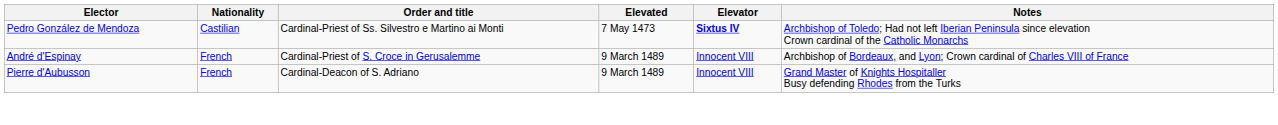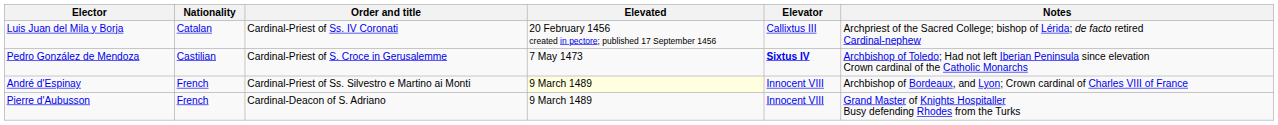+ row: Luis Juan del Mila y Borja | Catalan | Cardinal-Priest of Ss. IV Coronati | 20 February 1456 created in pectore; published 17 September 1456 | Callixtus III | Archpriest of the Sacred College; bishop of Lérida; de facto retired Cardinal-nephew
Pedro González de Mendoza | Order and title: Cardinal-Priest of Ss. Silvestro e Martino ai Monti -> Cardinal-Priest of S. Croce in Gerusalemme
André d'Espinay | Order and title: Cardinal-Priest of S. Croce in Gerusalemme -> Cardinal-Priest of Ss. Silvestro e Martino ai Monti
André d'Espinay | Elevated: no background -> lightyellow background
